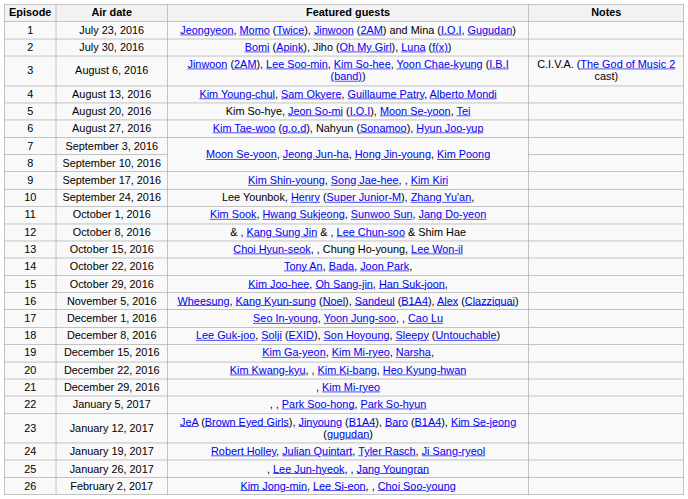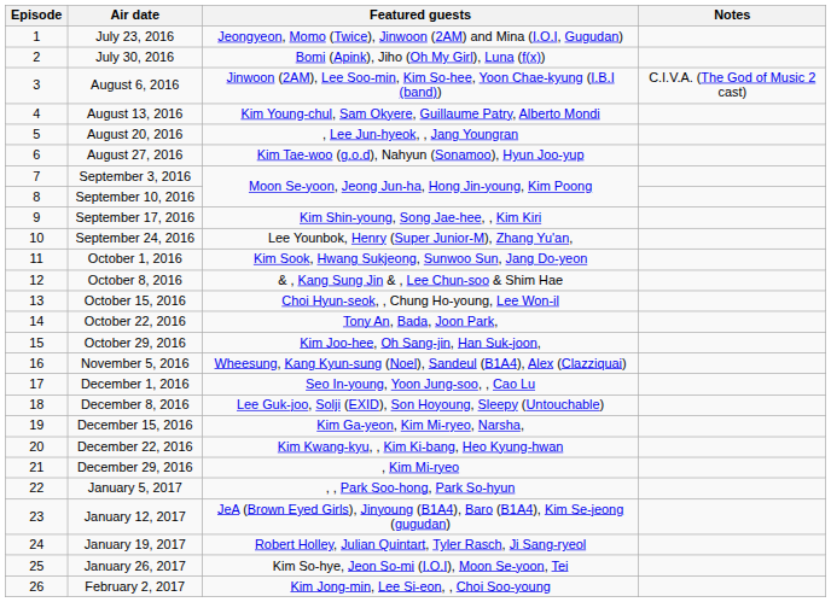August 20, 2016 | Featured guests: Kim So-hye, Jeon So-mi (I.O.I), Moon Se-yoon, Tei -> , Lee Jun-hyeok, , Jang Youngran
January 26, 2017 | Featured guests: , Lee Jun-hyeok, , Jang Youngran -> Kim So-hye, Jeon So-mi (I.O.I), Moon Se-yoon, Tei
